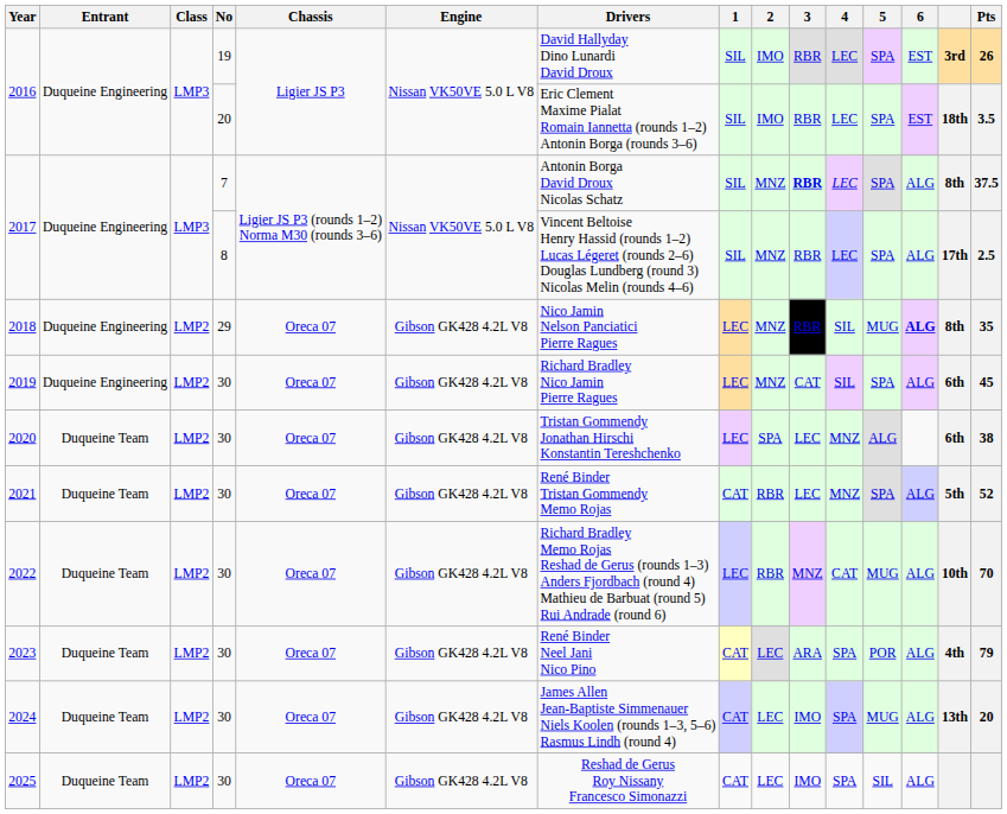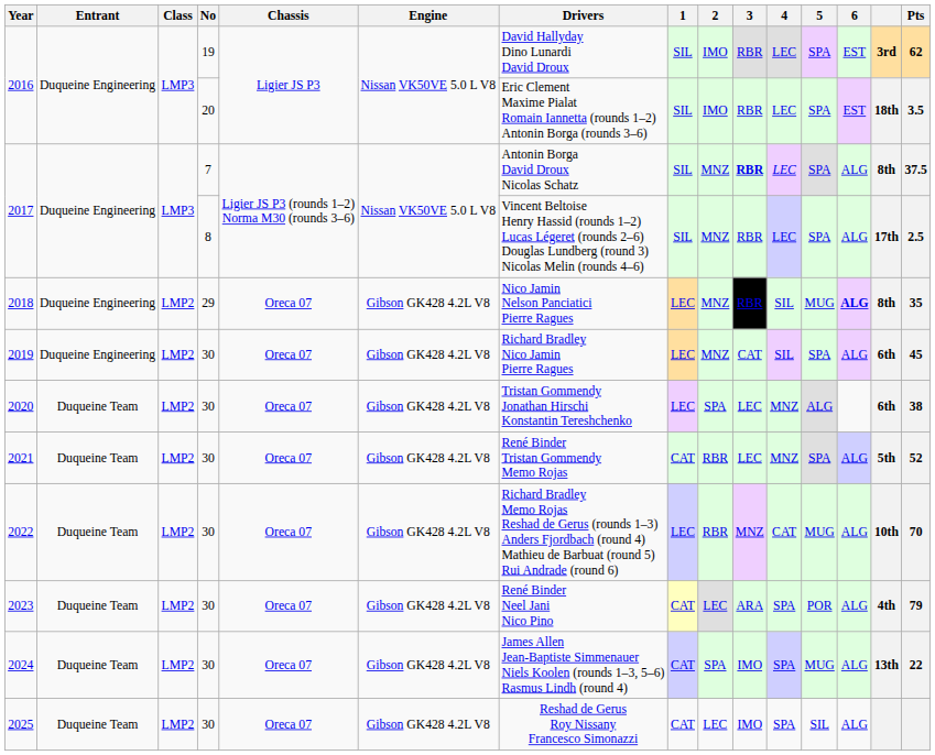2016 / 19 | Pts: 26 -> 62
2024 | 2: LEC -> SPA
2024 | Pts: 20 -> 22
